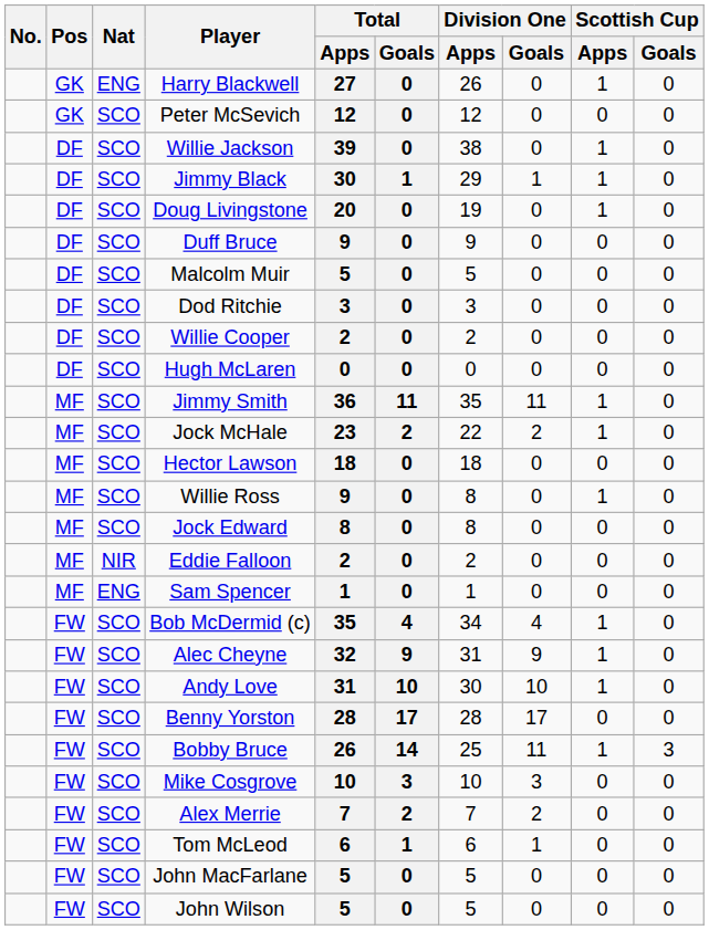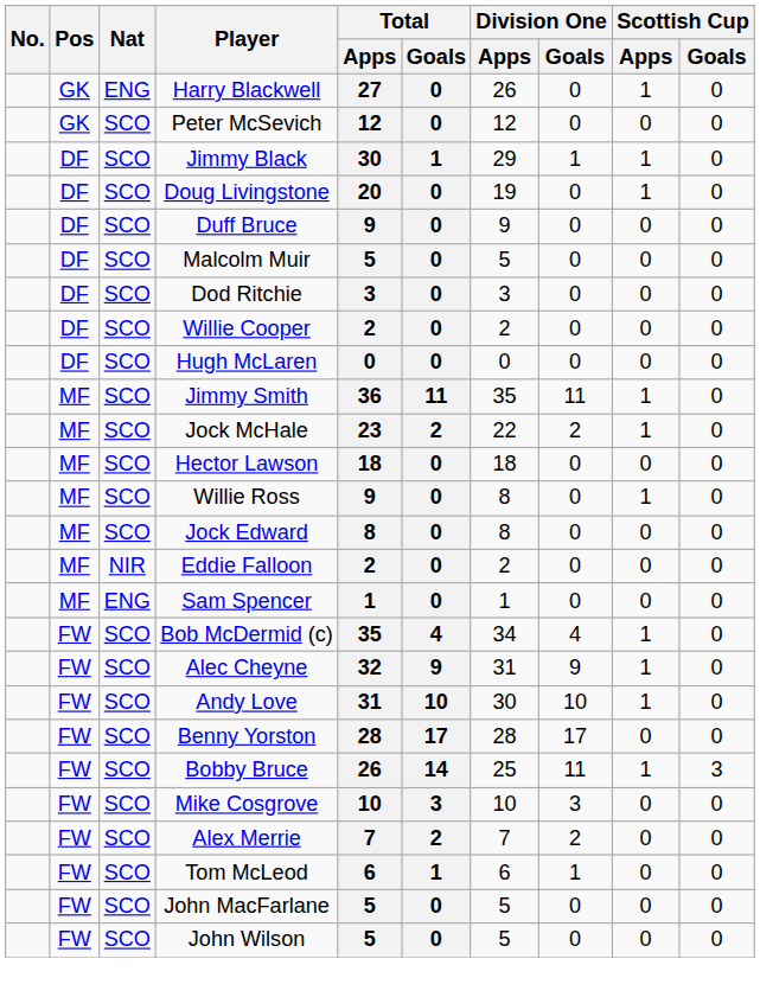- row: DF | SCO | Willie Jackson | 39 | 0 | 38 | 0 | 1 | 0
